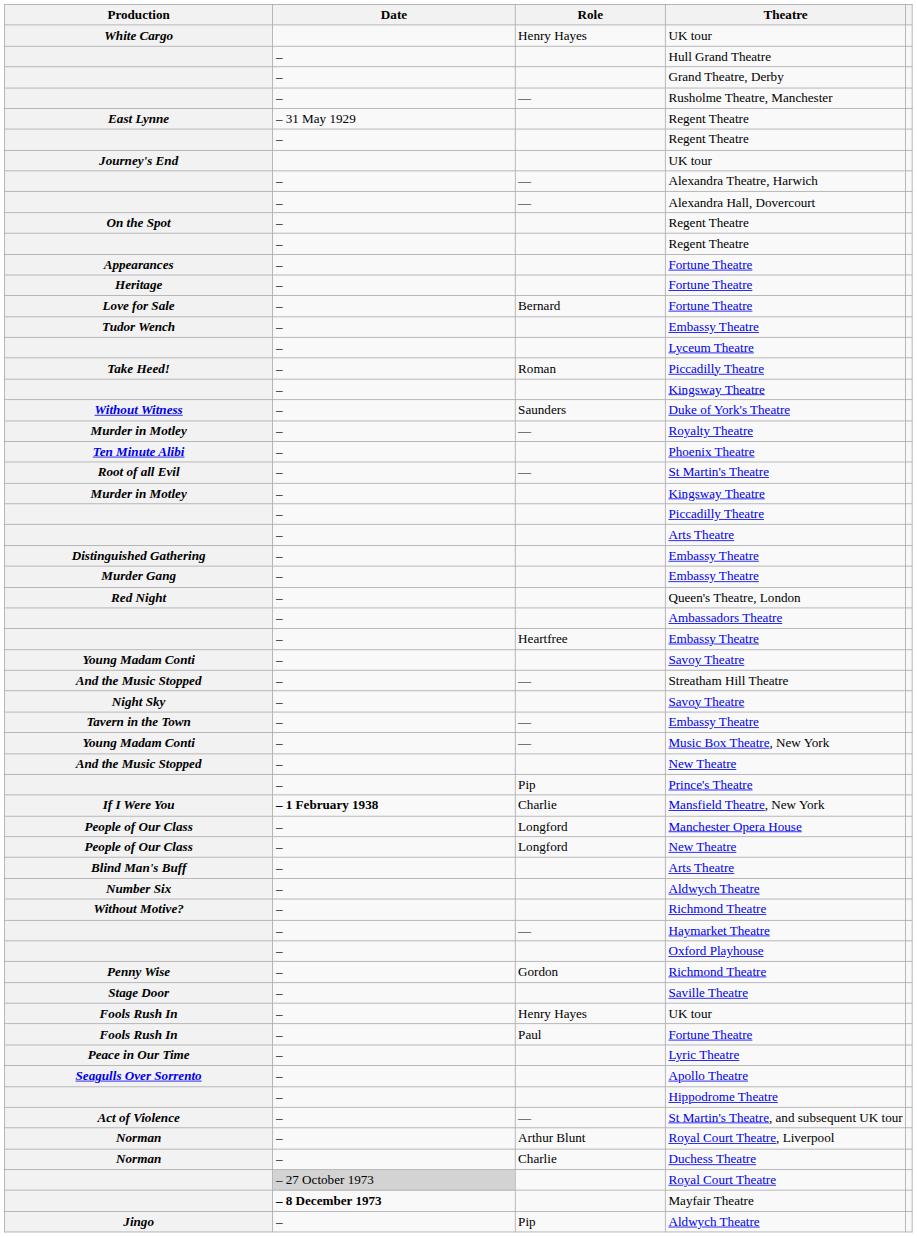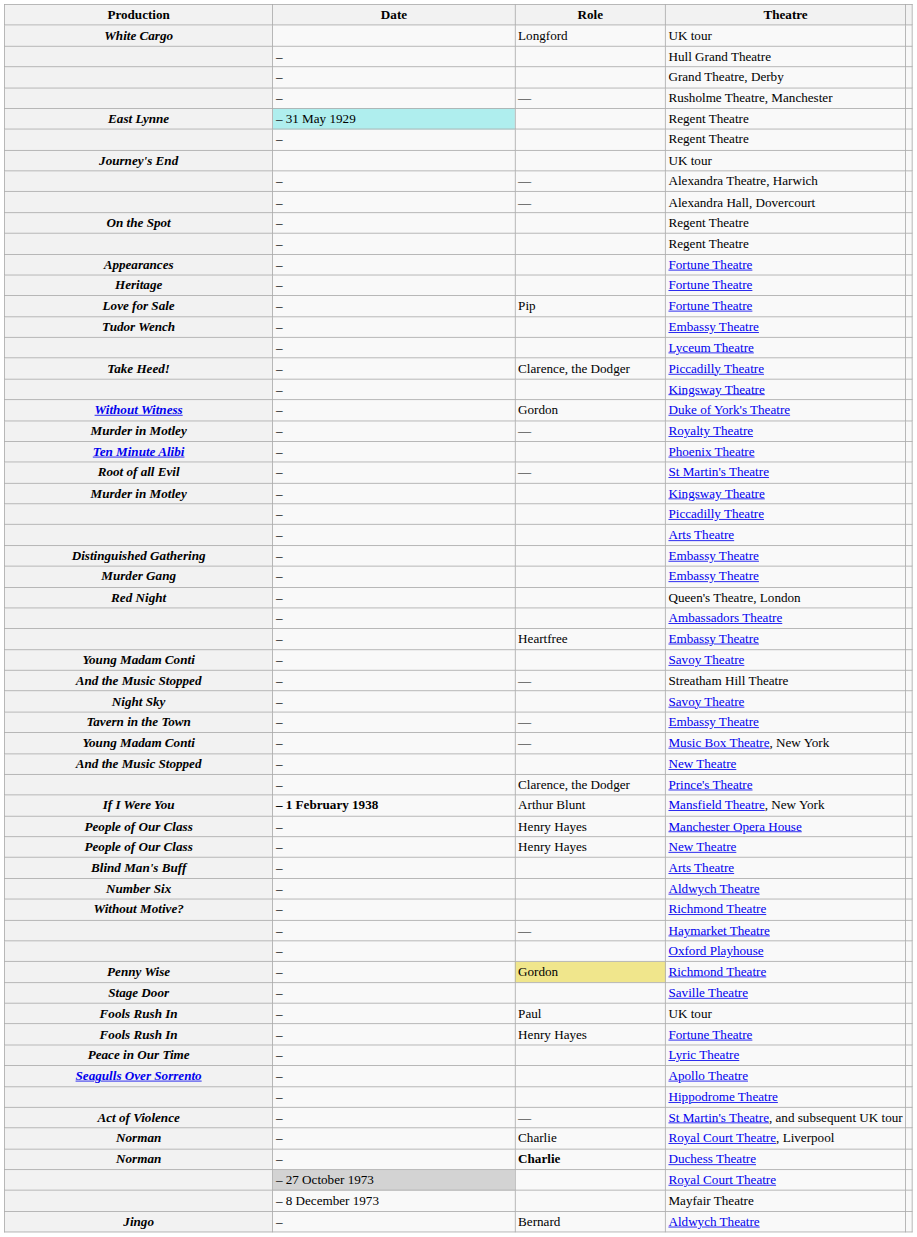White Cargo / UK tour | Role: Henry Hayes -> Longford
East Lynne / Regent Theatre | Date: no background -> paleturquoise background
Love for Sale / Fortune Theatre | Role: Bernard -> Pip
Take Heed! / Piccadilly Theatre | Role: Roman -> Clarence, the Dodger
Duke of York's Theatre | Role: Saunders -> Gordon
Prince's Theatre | Role: Pip -> Clarence, the Dodger
Mansfield Theatre, New York | Role: Charlie -> Arthur Blunt
Manchester Opera House | Role: Longford -> Henry Hayes
People of Our Class / New Theatre | Role: Longford -> Henry Hayes
Penny Wise / Richmond Theatre | Role: no background -> khaki background
Fools Rush In / UK tour | Role: Henry Hayes -> Paul
Fools Rush In / Fortune Theatre | Role: Paul -> Henry Hayes
Royal Court Theatre, Liverpool | Role: Arthur Blunt -> Charlie
Duchess Theatre | Role: normal -> bold
Mayfair Theatre | Date: bold -> normal
Jingo / Aldwych Theatre | Role: Pip -> Bernard
